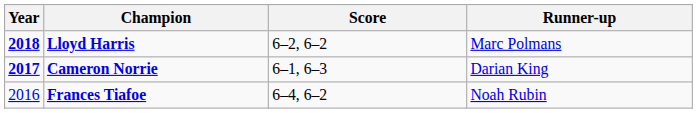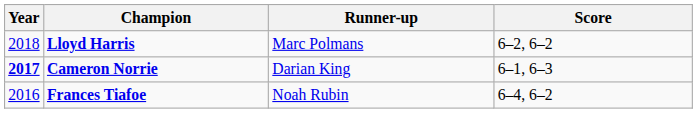columns swapped: Runner-up <-> Score
Lloyd Harris | Year: bold -> normal
